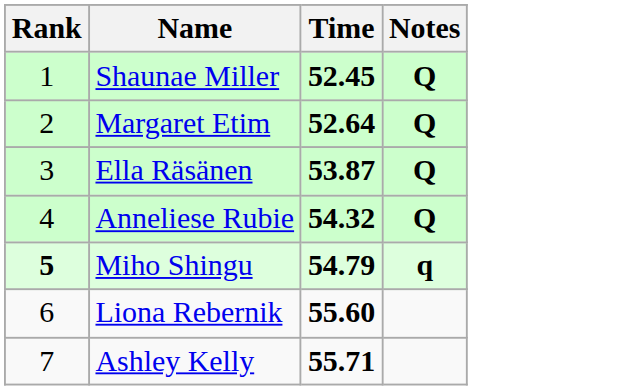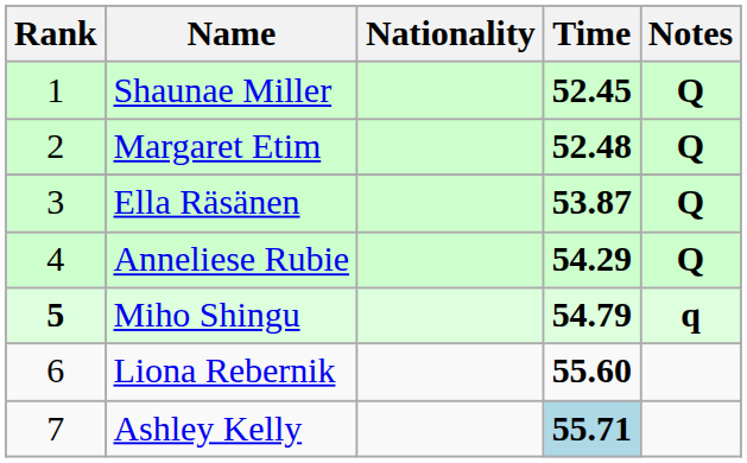+ column: Nationality
Margaret Etim | Time: 52.64 -> 52.48
Anneliese Rubie | Time: 54.32 -> 54.29
Ashley Kelly | Time: no background -> lightblue background
